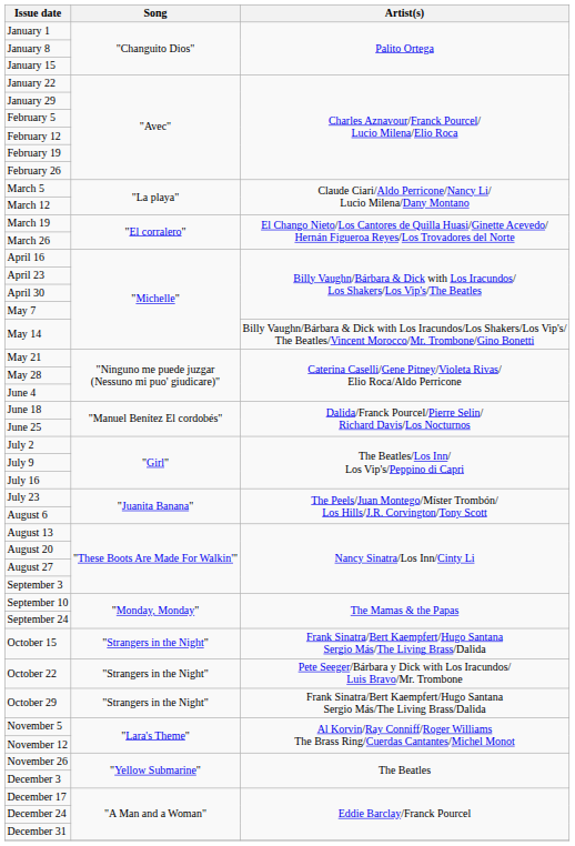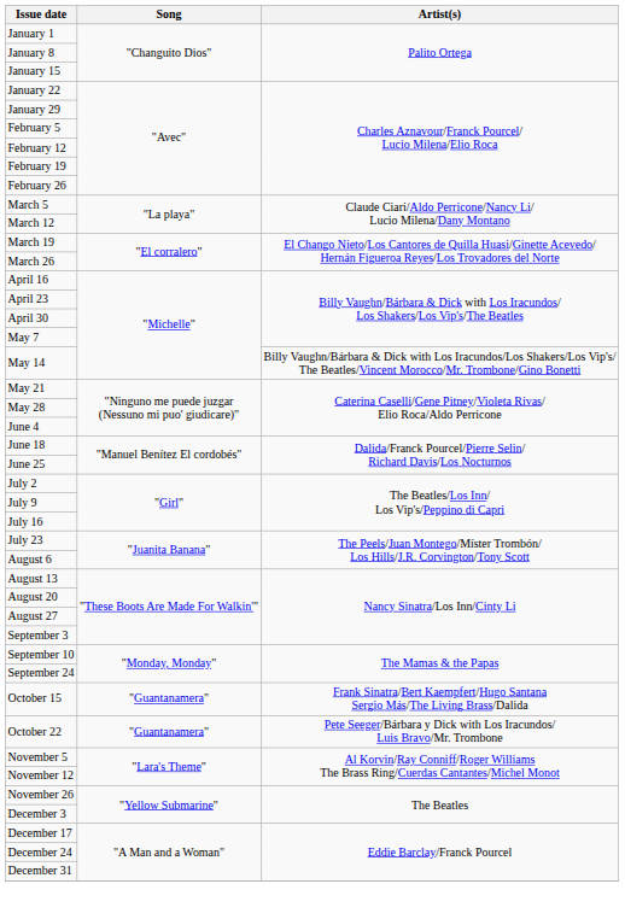October 15 | Song: "Strangers in the Night" -> "Guantanamera"
October 22 | Song: "Strangers in the Night" -> "Guantanamera"
- row: October 29 | "Strangers in the Night" | Frank Sinatra/Bert Kaempfert/Hugo Santana Sergio Más/The Living Brass/Dalida
